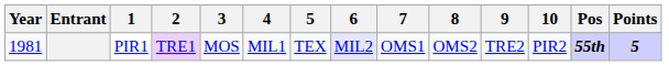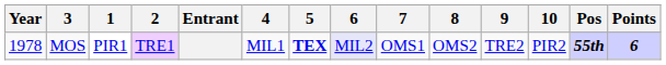columns swapped: Entrant <-> 3
PIR1 | Year: 1981 -> 1978
PIR1 | 5: normal -> bold
PIR1 | Points: 5 -> 6
